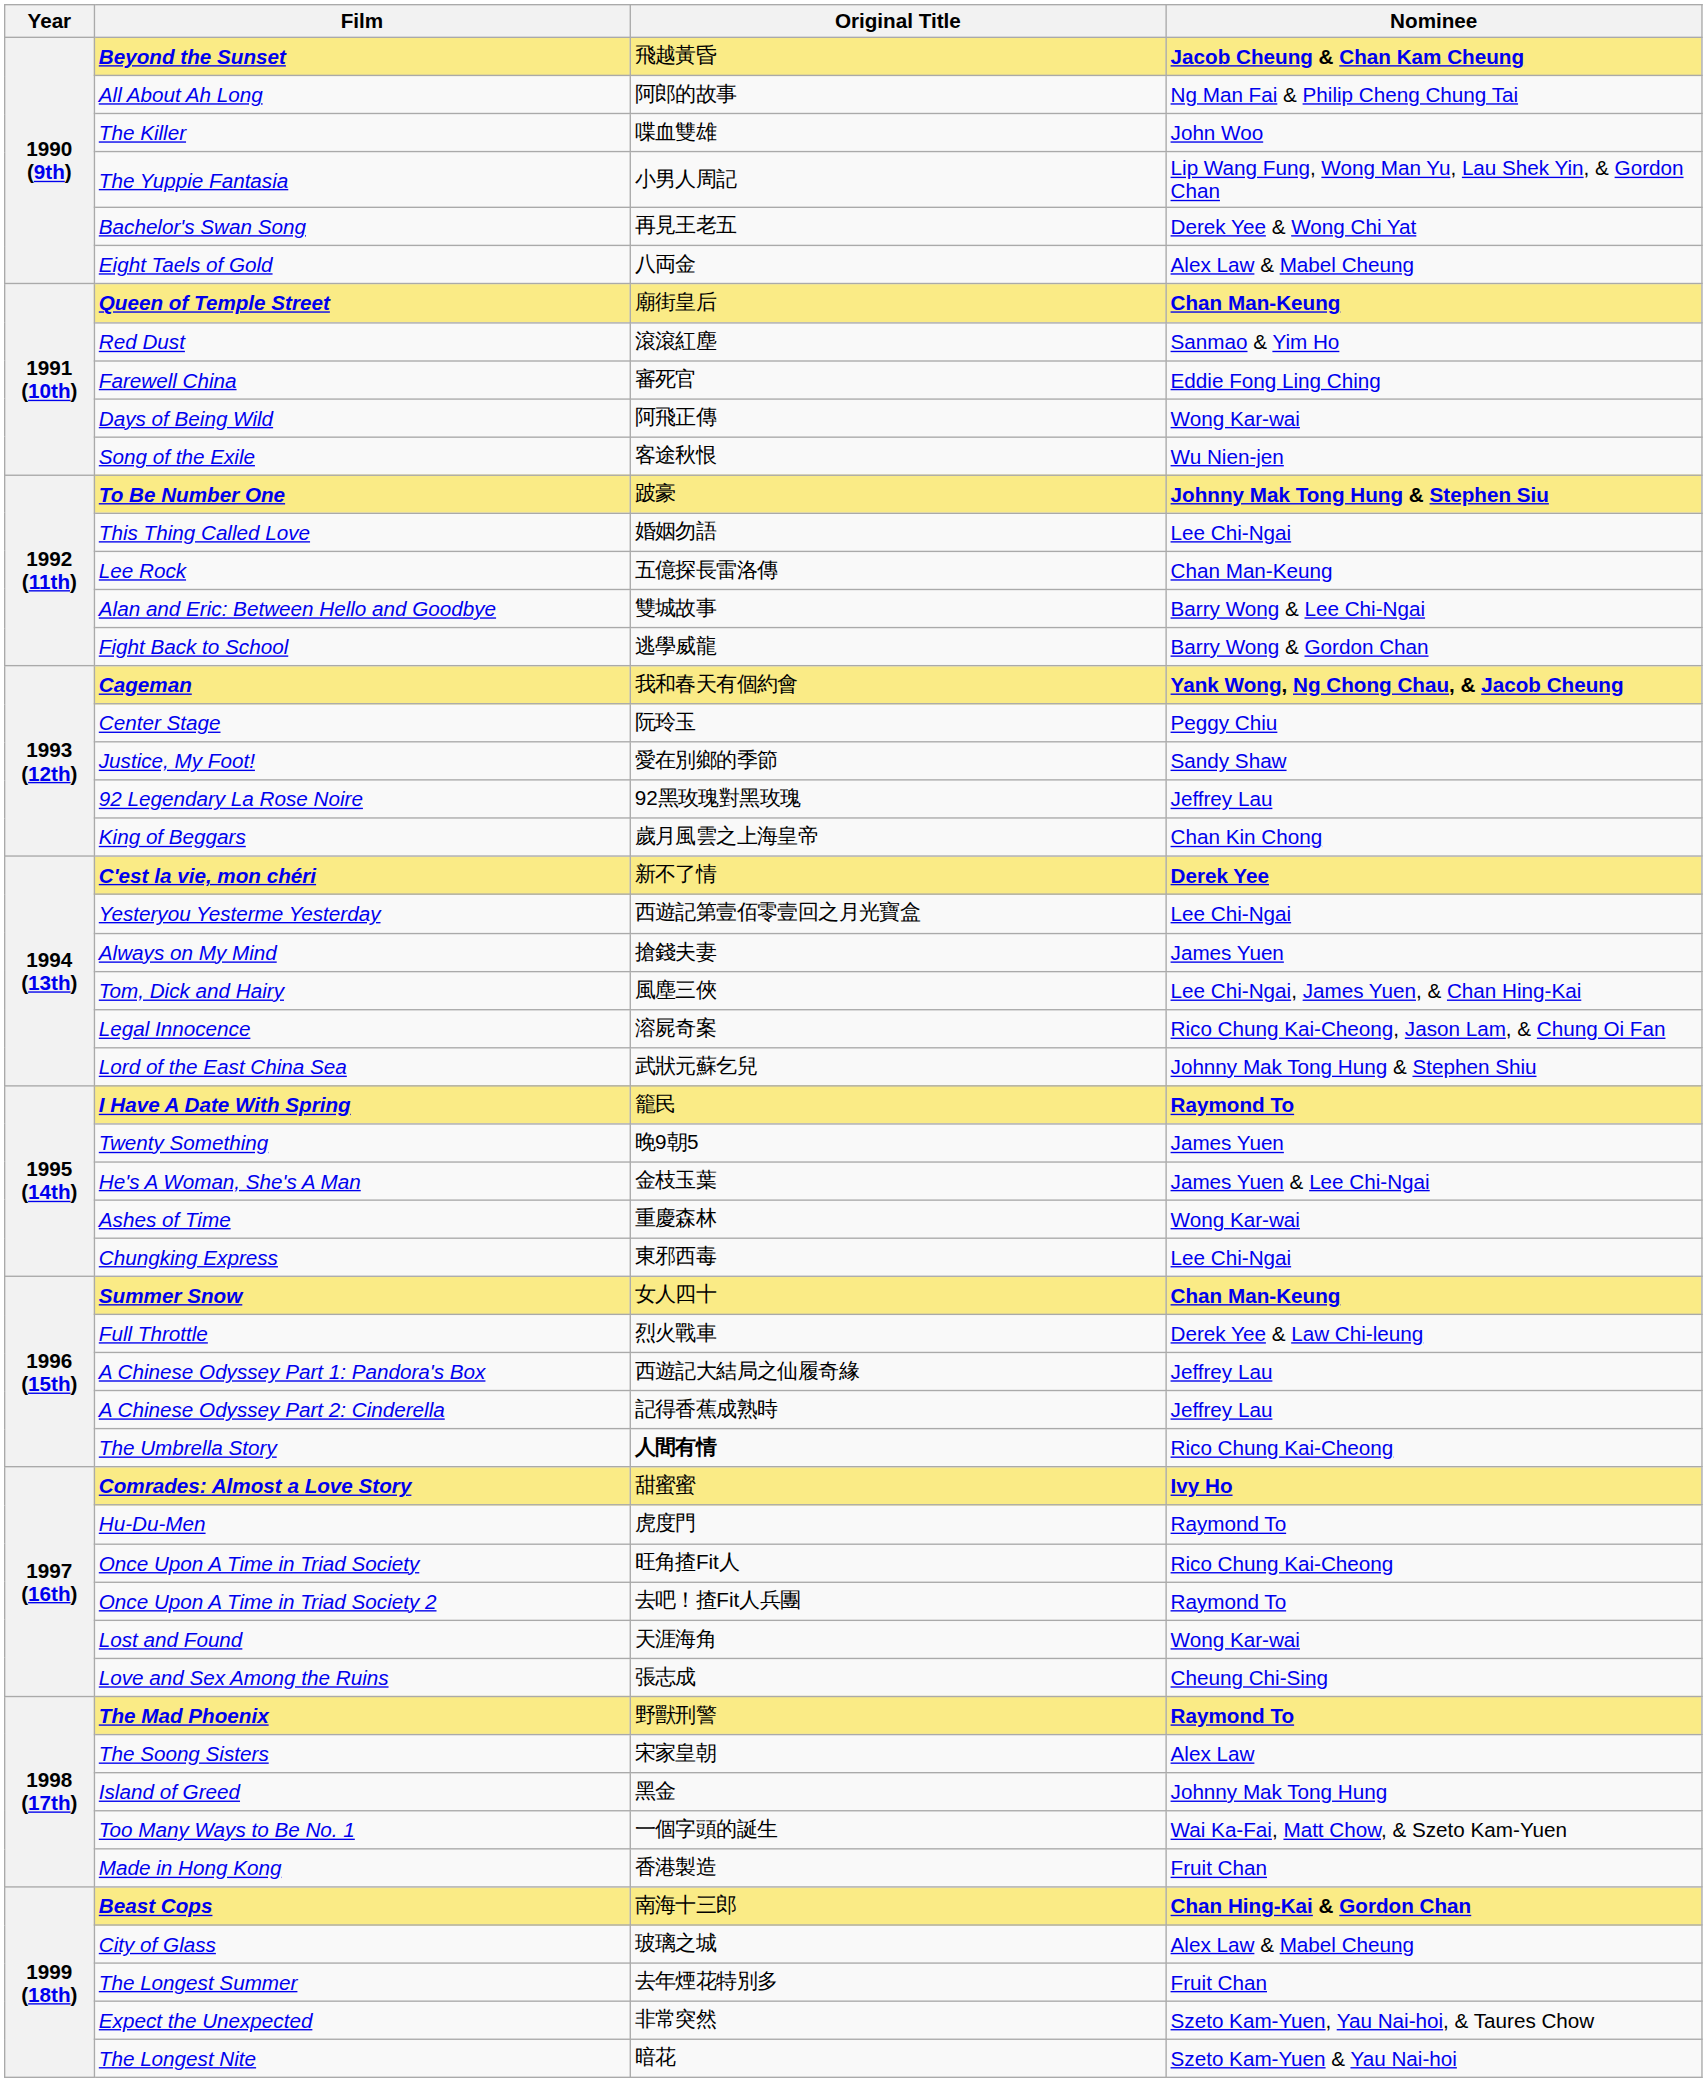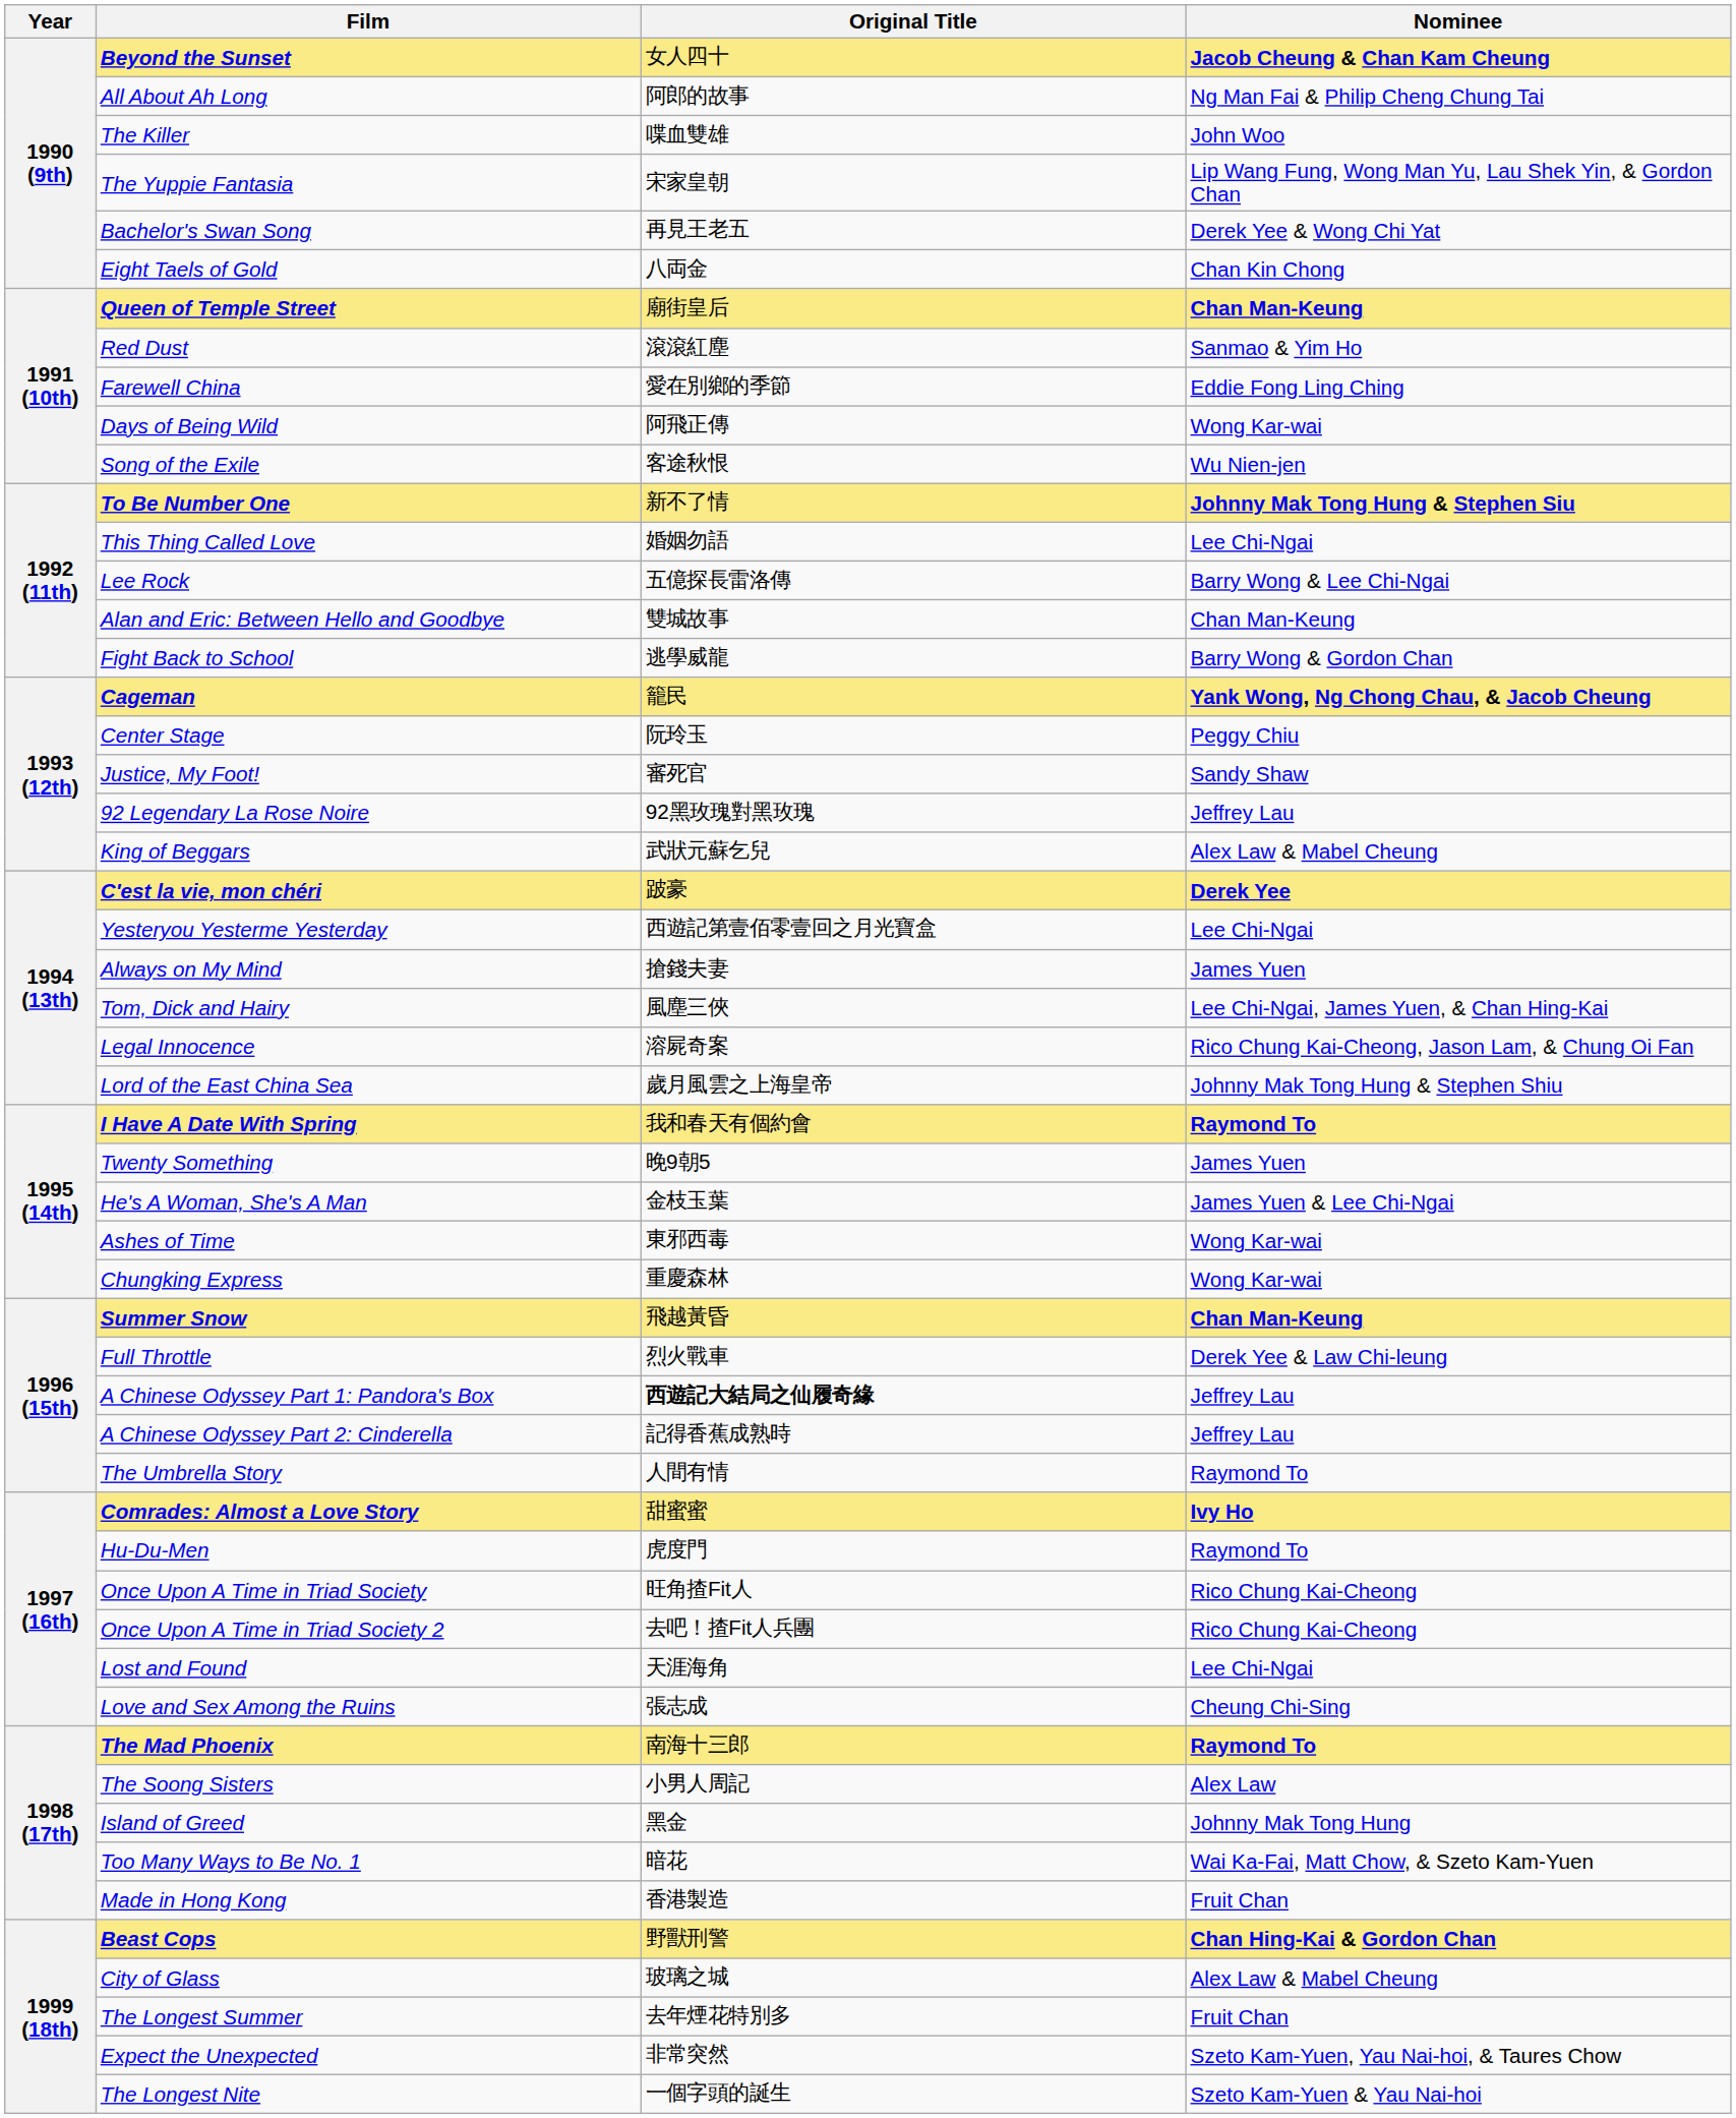Beyond the Sunset | Original Title: 飛越黃昏 -> 女人四十
The Yuppie Fantasia | Original Title: 小男人周記 -> 宋家皇朝
Eight Taels of Gold | Nominee: Alex Law & Mabel Cheung -> Chan Kin Chong
Farewell China | Original Title: 審死官 -> 愛在別鄉的季節
To Be Number One | Original Title: 跛豪 -> 新不了情
Lee Rock | Nominee: Chan Man-Keung -> Barry Wong & Lee Chi-Ngai
Alan and Eric: Between Hello and Goodbye | Nominee: Barry Wong & Lee Chi-Ngai -> Chan Man-Keung
Cageman | Original Title: 我和春天有個約會 -> 籠民
Justice, My Foot! | Original Title: 愛在別鄉的季節 -> 審死官
King of Beggars | Original Title: 歲月風雲之上海皇帝 -> 武狀元蘇乞兒
King of Beggars | Nominee: Chan Kin Chong -> Alex Law & Mabel Cheung
C'est la vie, mon chéri | Original Title: 新不了情 -> 跛豪
Lord of the East China Sea | Original Title: 武狀元蘇乞兒 -> 歲月風雲之上海皇帝
I Have A Date With Spring | Original Title: 籠民 -> 我和春天有個約會
Ashes of Time | Original Title: 重慶森林 -> 東邪西毒
Chungking Express | Original Title: 東邪西毒 -> 重慶森林
Chungking Express | Nominee: Lee Chi-Ngai -> Wong Kar-wai
Summer Snow | Original Title: 女人四十 -> 飛越黃昏
A Chinese Odyssey Part 1: Pandora's Box | Original Title: normal -> bold
The Umbrella Story | Original Title: bold -> normal
The Umbrella Story | Nominee: Rico Chung Kai-Cheong -> Raymond To
Once Upon A Time in Triad Society 2 | Nominee: Raymond To -> Rico Chung Kai-Cheong
Lost and Found | Nominee: Wong Kar-wai -> Lee Chi-Ngai
The Mad Phoenix | Original Title: 野獸刑警 -> 南海十三郎
The Soong Sisters | Original Title: 宋家皇朝 -> 小男人周記
Too Many Ways to Be No. 1 | Original Title: 一個字頭的誕生 -> 暗花
Beast Cops | Original Title: 南海十三郎 -> 野獸刑警
The Longest Nite | Original Title: 暗花 -> 一個字頭的誕生
